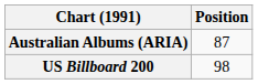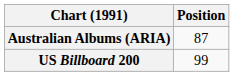US Billboard 200 | Position: 98 -> 99
